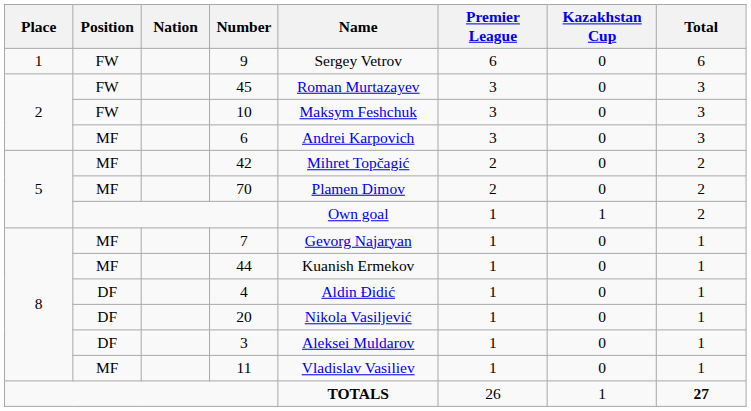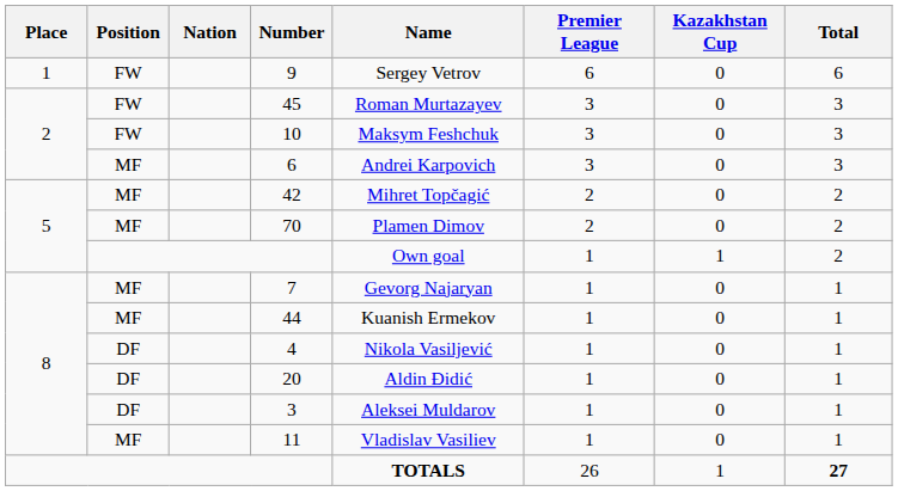4 | Name: Aldin Đidić -> Nikola Vasiljević
20 | Name: Nikola Vasiljević -> Aldin Đidić
